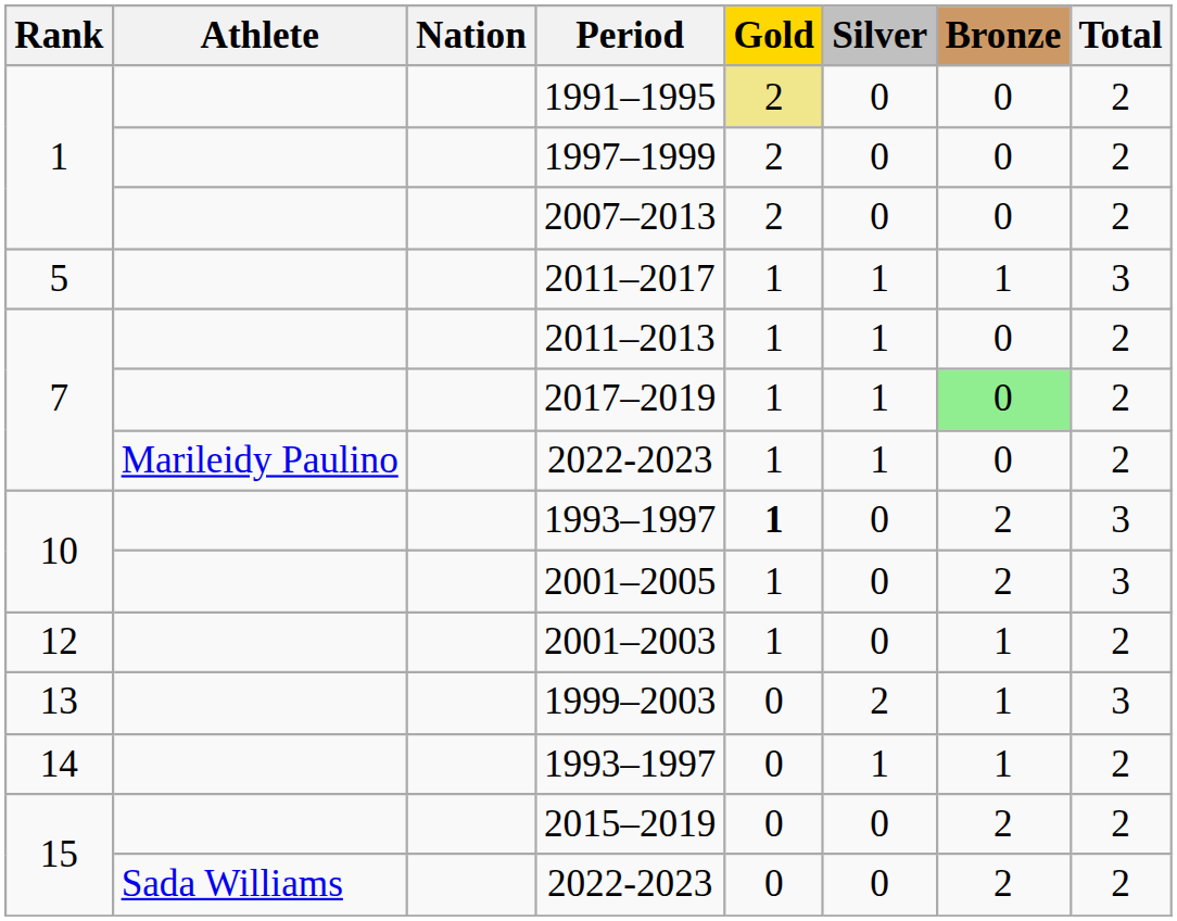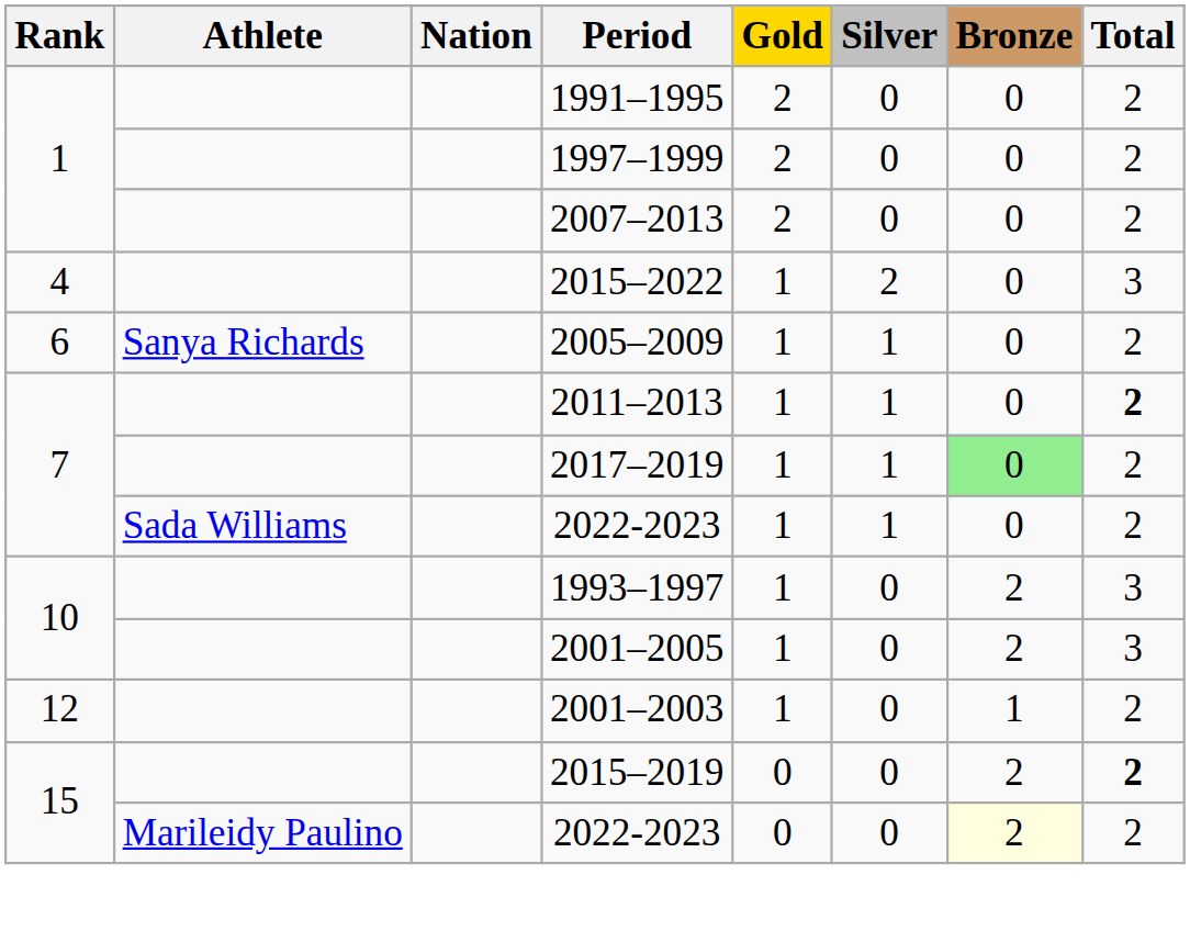1991–1995 | Gold: khaki background -> no background
+ row: 4 | 2015–2022 | 1 | 2 | 0 | 3
- row: 5 | 2011–2017 | 1 | 1 | 1 | 3
+ row: 6 | Sanya Richards | 2005–2009 | 1 | 1 | 0 | 2
2011–2013 | Total: normal -> bold
7 / 2022-2023 | Athlete: Marileidy Paulino -> Sada Williams
10 / 1993–1997 | Gold: bold -> normal
- row: 13 | 1999–2003 | 0 | 2 | 1 | 3
- row: 14 | 1993–1997 | 0 | 1 | 1 | 2
2015–2019 | Total: normal -> bold
15 / 2022-2023 | Athlete: Sada Williams -> Marileidy Paulino
15 / 2022-2023 | Bronze: no background -> lightyellow background
